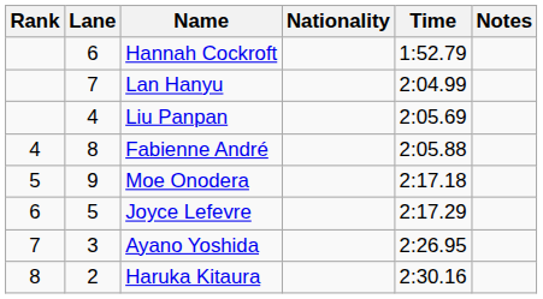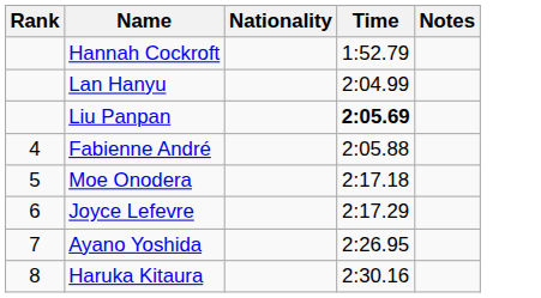- column: Lane | 6 | 7 | 4 | 8 | 9 | 5 | 3 | 2
Liu Panpan | Time: normal -> bold
